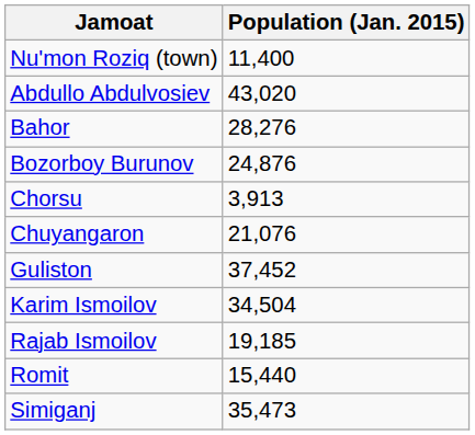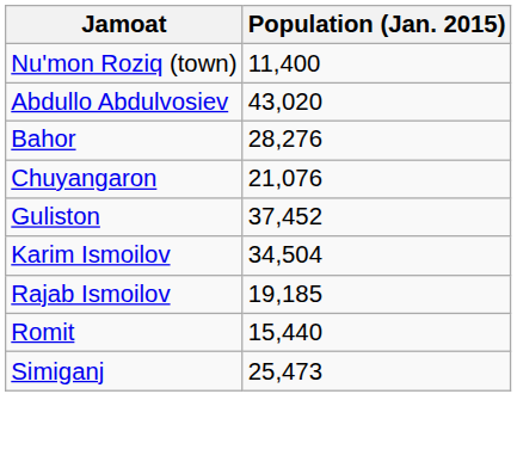- row: Bozorboy Burunov | 24,876
- row: Chorsu | 3,913
Simiganj | Population (Jan. 2015): 35,473 -> 25,473
